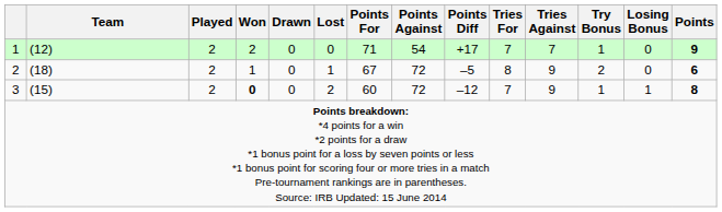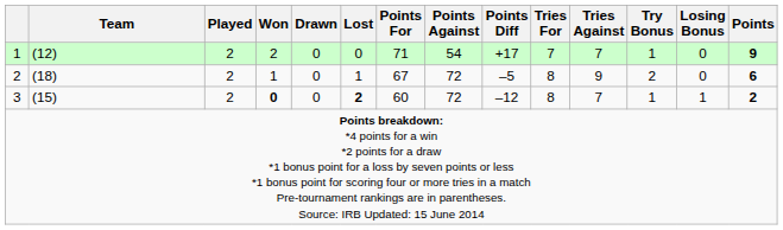3 | Lost: normal -> bold
3 | Tries For: 7 -> 8
3 | Tries Against: 9 -> 7
3 | Points: 8 -> 2
